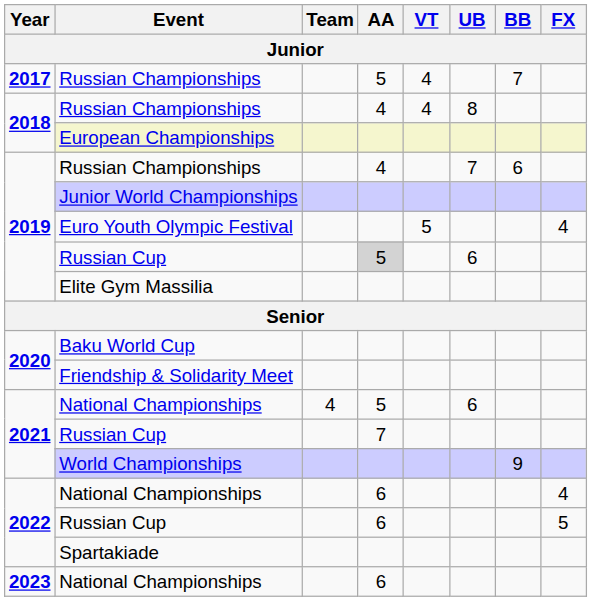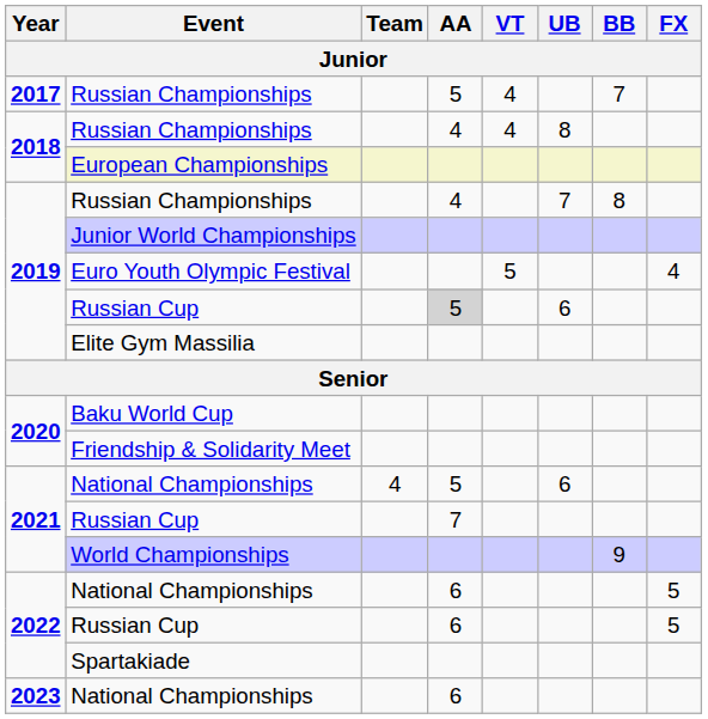2019 / Russian Championships | BB: 6 -> 8
2022 / National Championships | FX: 4 -> 5
